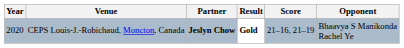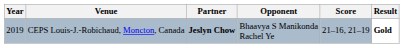columns swapped: Opponent <-> Result
CEPS Louis-J.-Robichaud, Moncton, Canada | Year: 2020 -> 2019
